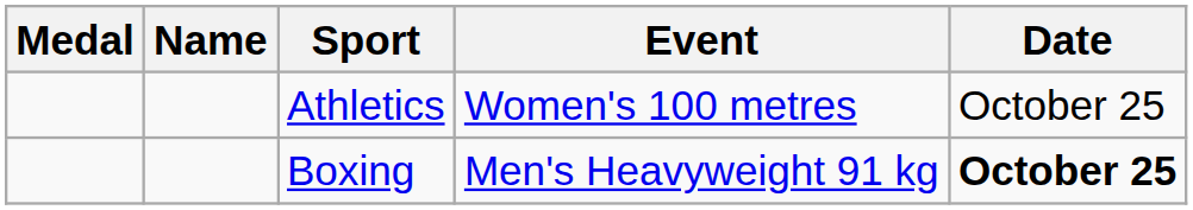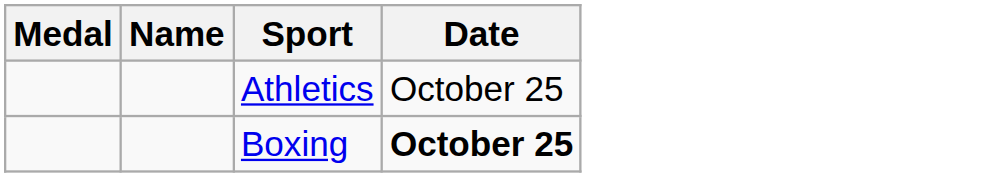- column: Event | Women's 100 metres | Men's Heavyweight 91 kg
